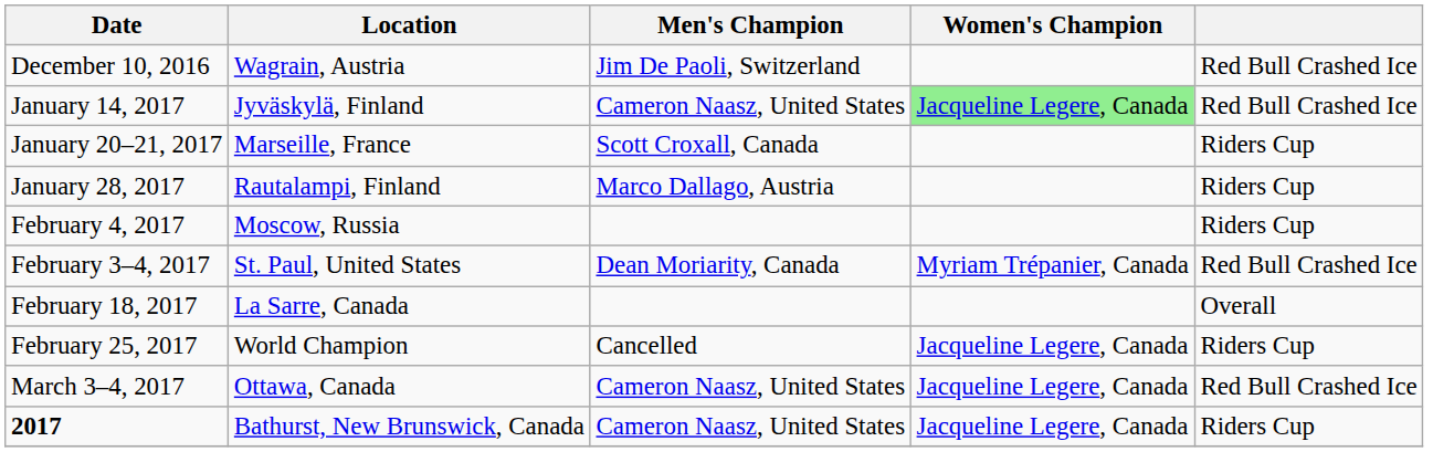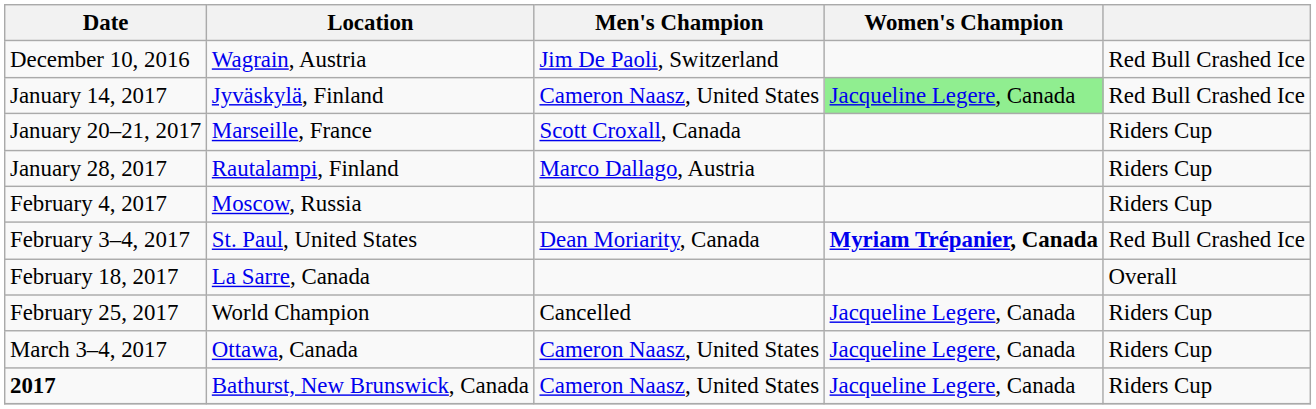February 3–4, 2017 | Women's Champion: normal -> bold
March 3–4, 2017 | column 5: Red Bull Crashed Ice -> Riders Cup
